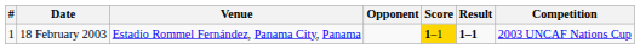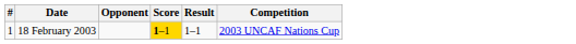- column: Venue | Estadio Rommel Fernández, Panama City, Panama
18 February 2003 | Result: bold -> normal
